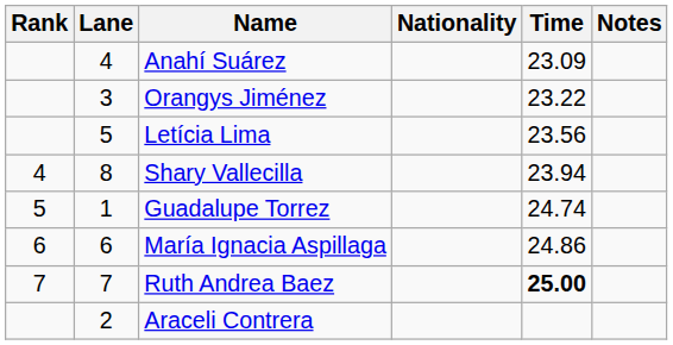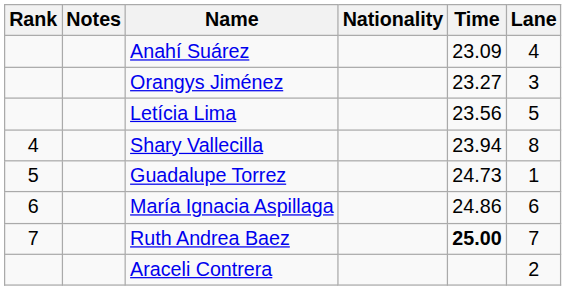columns swapped: Lane <-> Notes
Orangys Jiménez | Time: 23.22 -> 23.27
Guadalupe Torrez | Time: 24.74 -> 24.73
